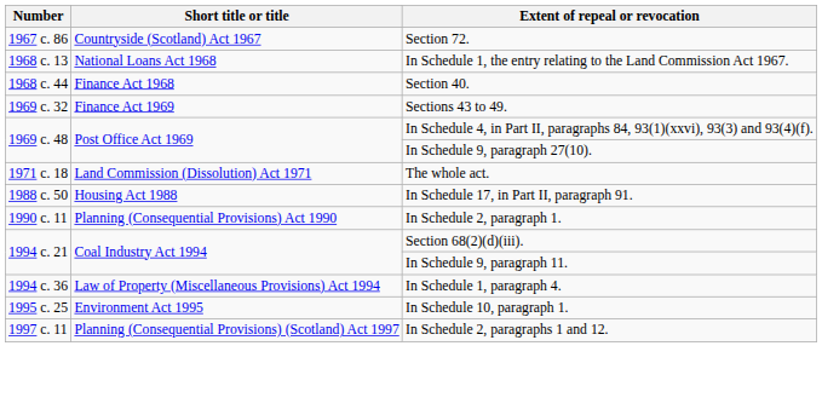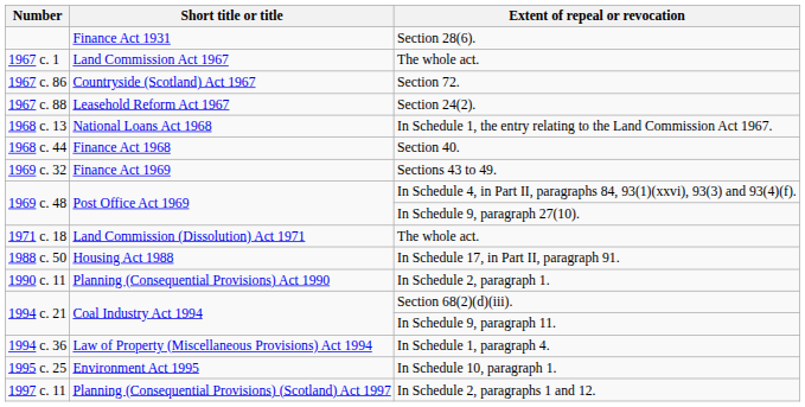+ row: Finance Act 1931 | Section 28(6).
+ row: 1967 c. 1 | Land Commission Act 1967 | The whole act.
+ row: 1967 c. 88 | Leasehold Reform Act 1967 | Section 24(2).
